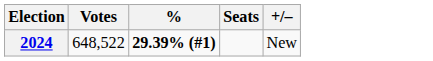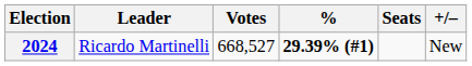+ column: Leader | Ricardo Martinelli
2024 | Votes: 648,522 -> 668,527
